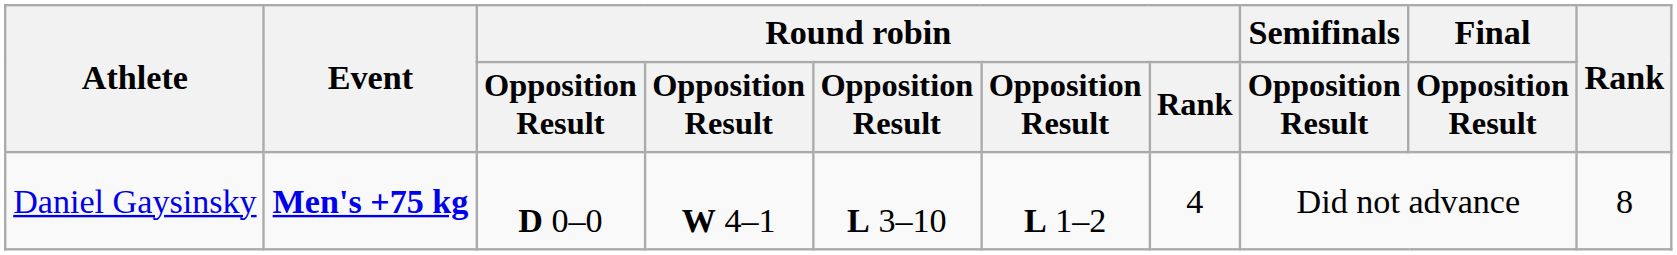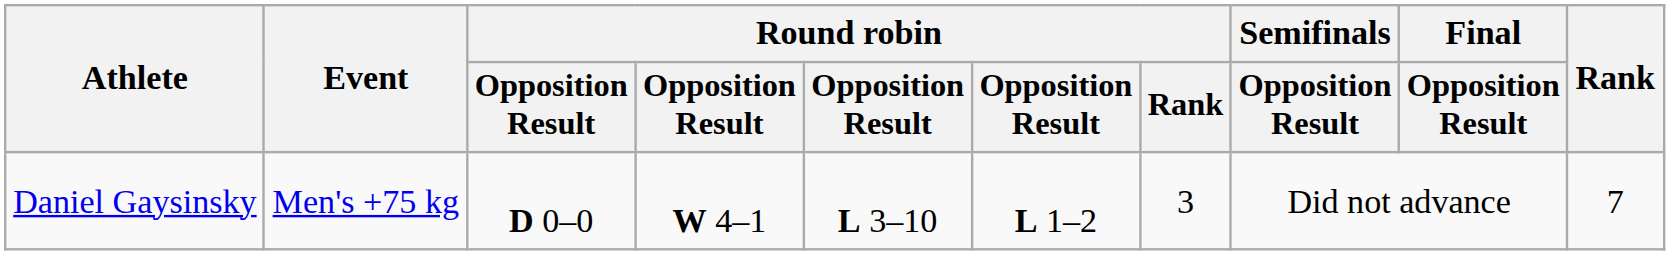Daniel Gaysinsky | Event: bold -> normal
Daniel Gaysinsky | Round robin / Rank: 4 -> 3
Daniel Gaysinsky | Rank: 8 -> 7
